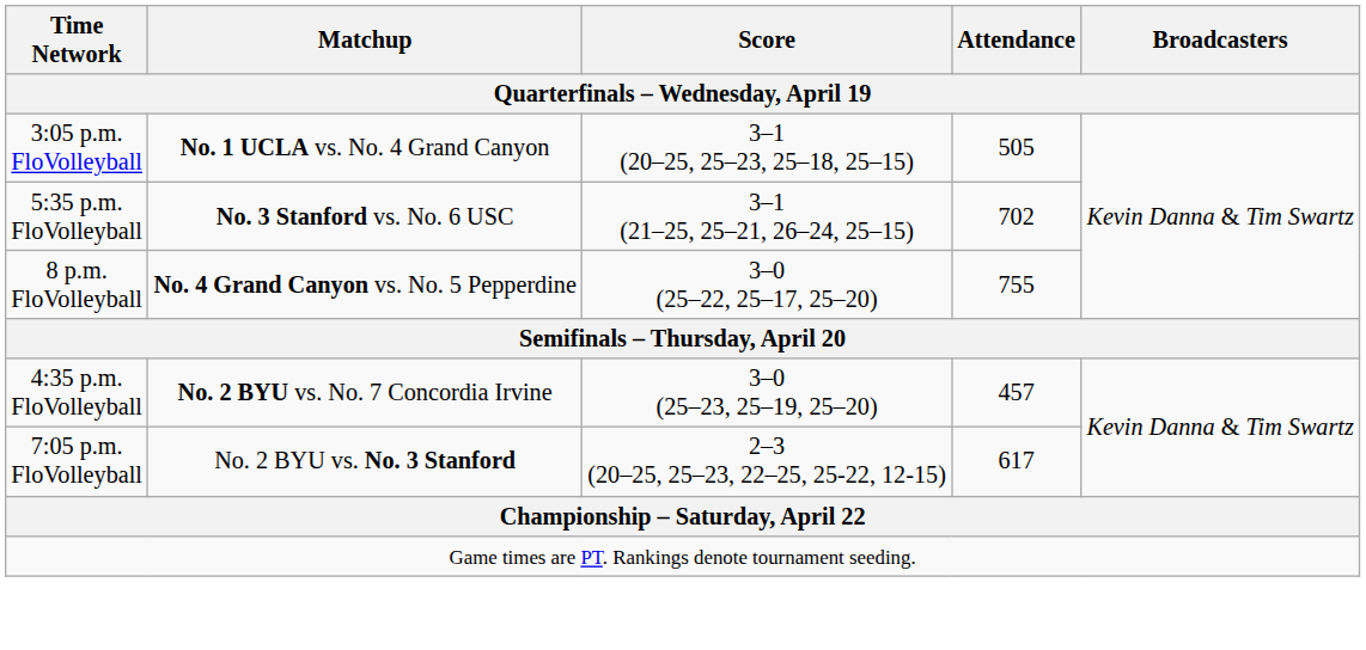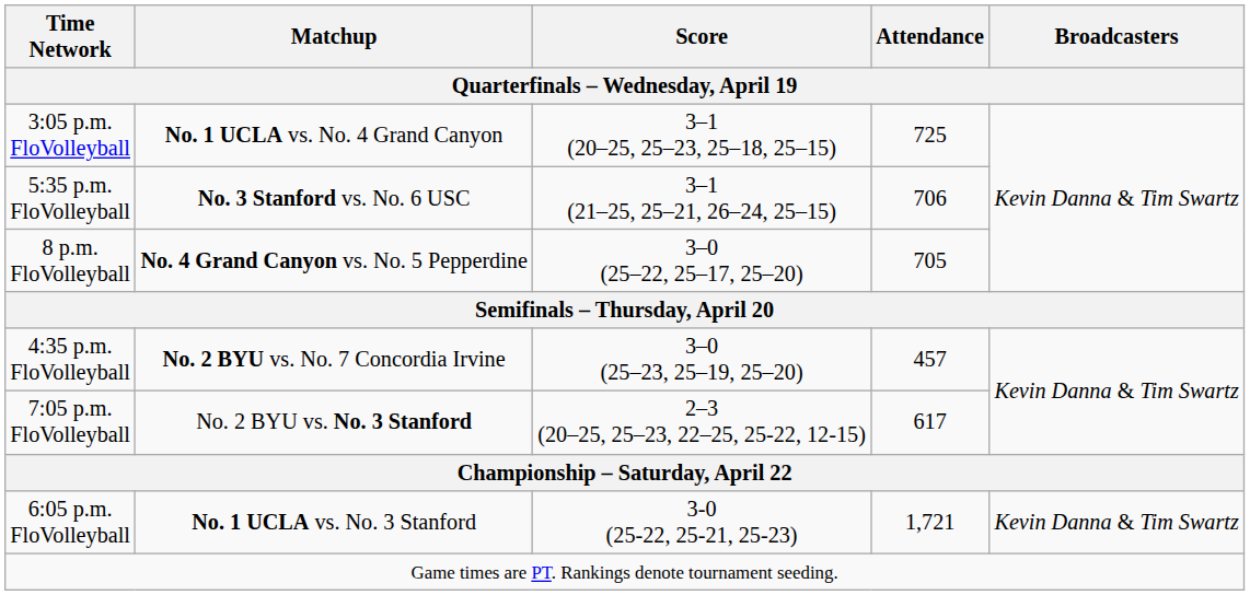3:05 p.m. FloVolleyball | Attendance: 505 -> 725
5:35 p.m. FloVolleyball | Attendance: 702 -> 706
8 p.m. FloVolleyball | Attendance: 755 -> 705
+ row: 6:05 p.m. FloVolleyball | No. 1 UCLA vs. No. 3 Stanford | 3-0 (25-22, 25-21, 25-23) | 1,721 | Kevin Danna & Tim Swartz
